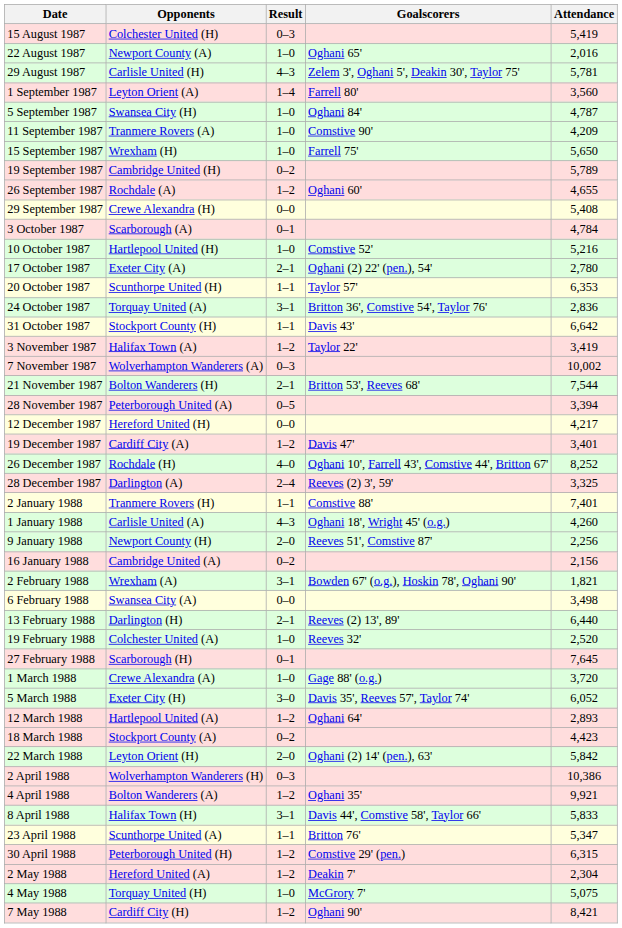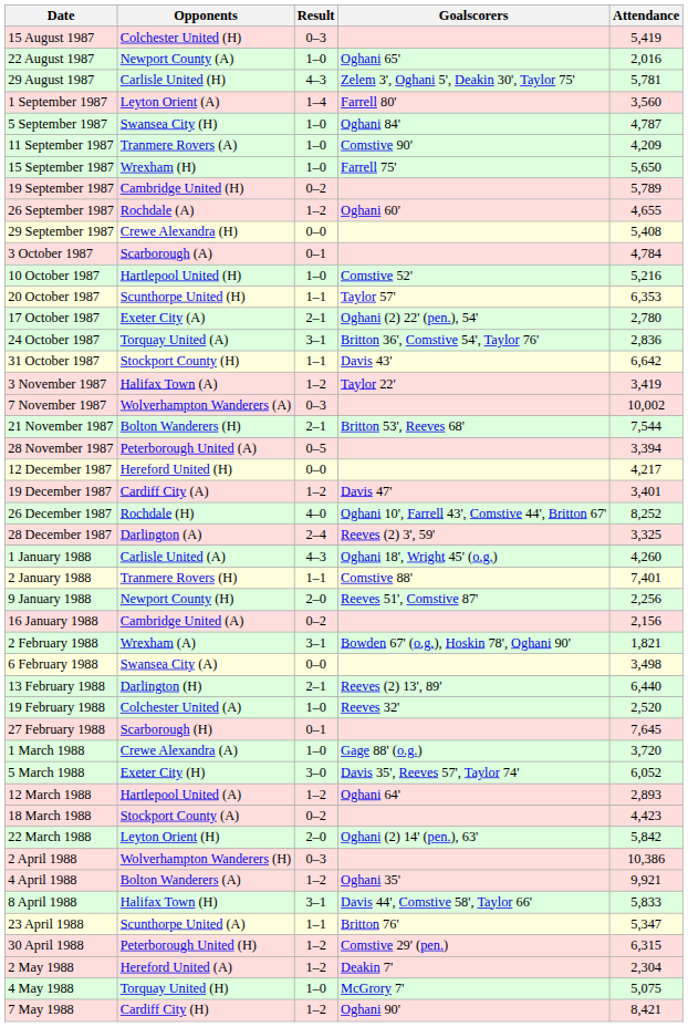rows swapped: 17 October 1987 <-> 20 October 1987
rows swapped: 1 January 1988 <-> 2 January 1988
